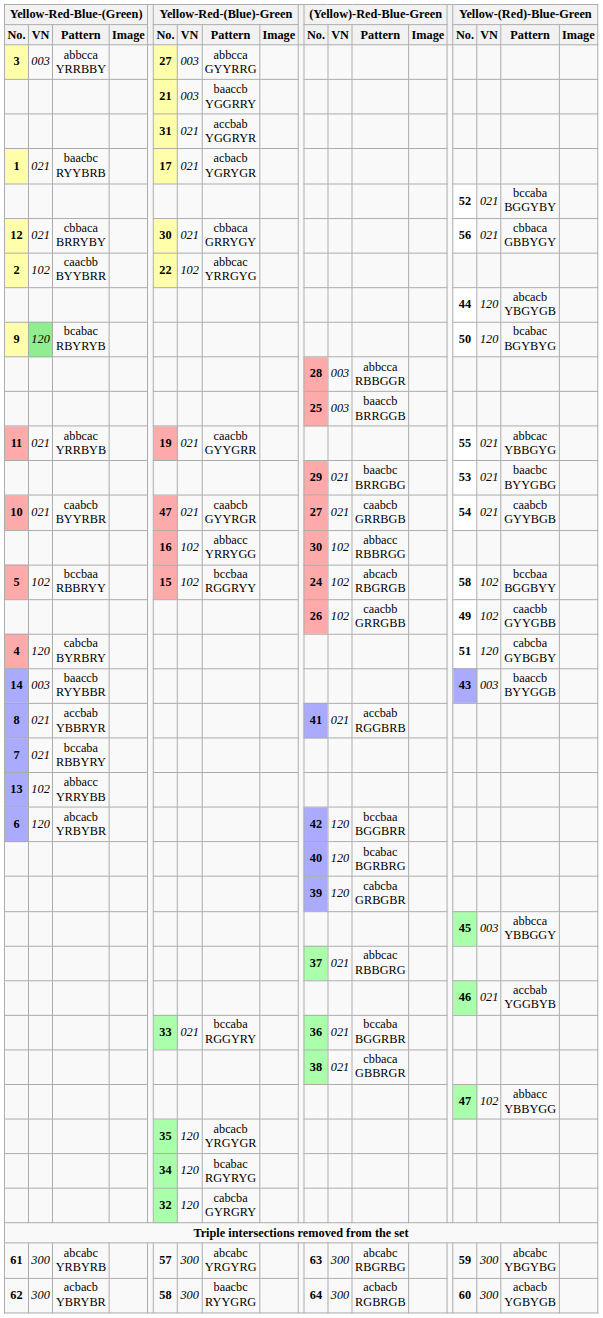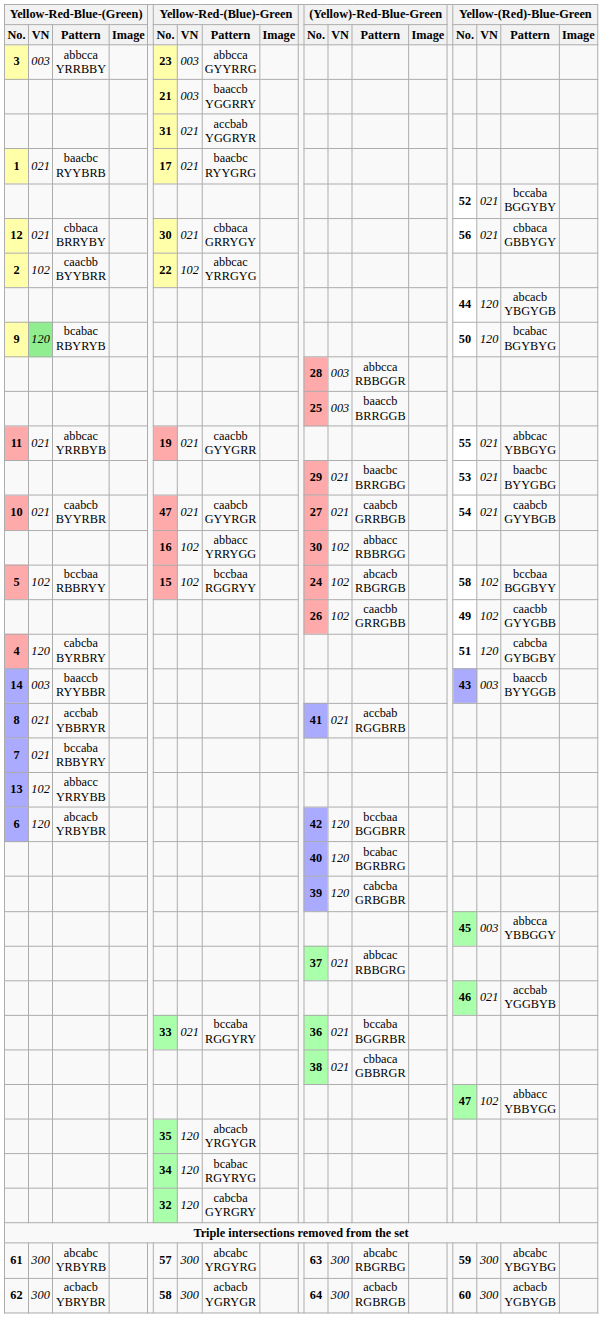3 | Yellow-Red-(Blue)-Green / No.: 27 -> 23
1 | Yellow-Red-(Blue)-Green / Pattern: acbacb YGRYGR -> baacbc RYYGRG
62 | Yellow-Red-(Blue)-Green / Pattern: baacbc RYYGRG -> acbacb YGRYGR
